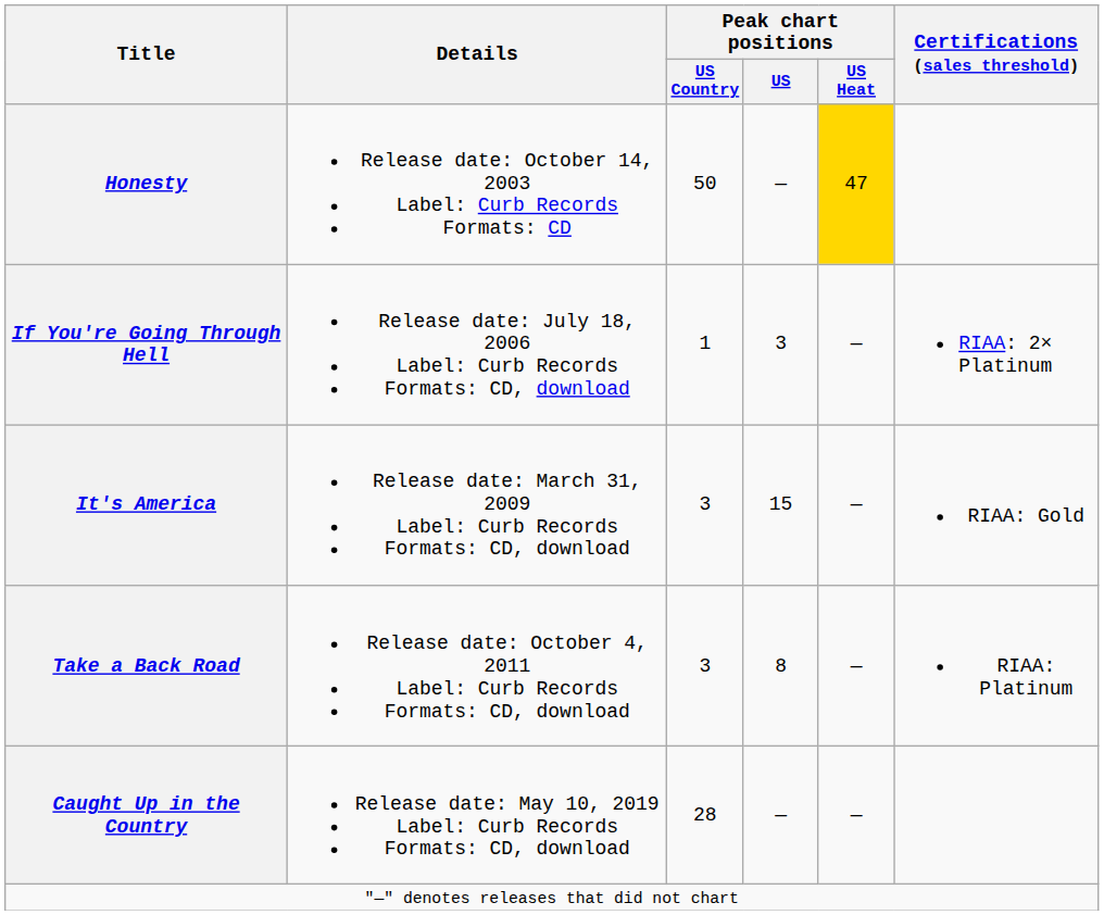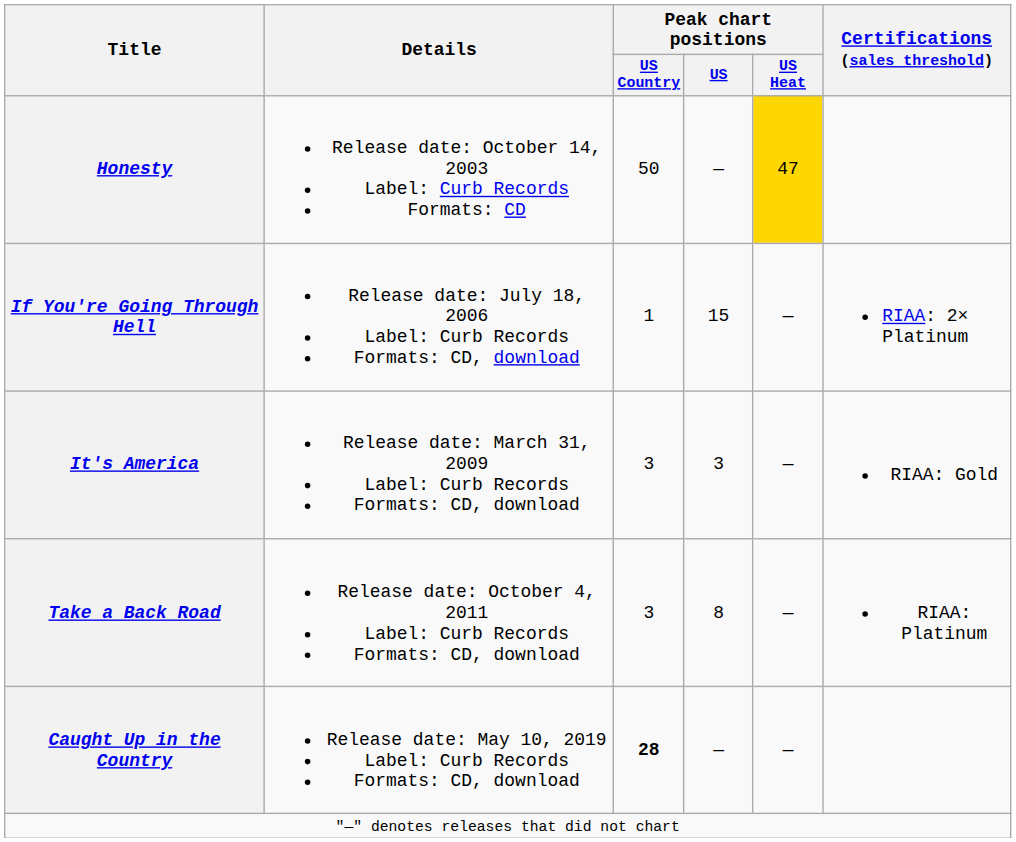If You're Going Through Hell | Peak chart positions / US: 3 -> 15
It's America | Peak chart positions / US: 15 -> 3
Caught Up in the Country | Peak chart positions / US Country: normal -> bold
